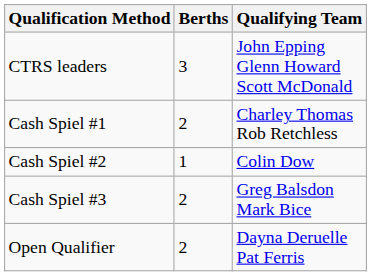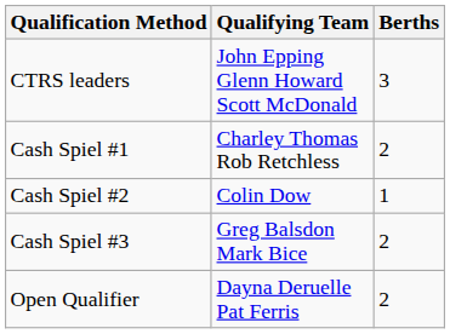columns swapped: Berths <-> Qualifying Team
